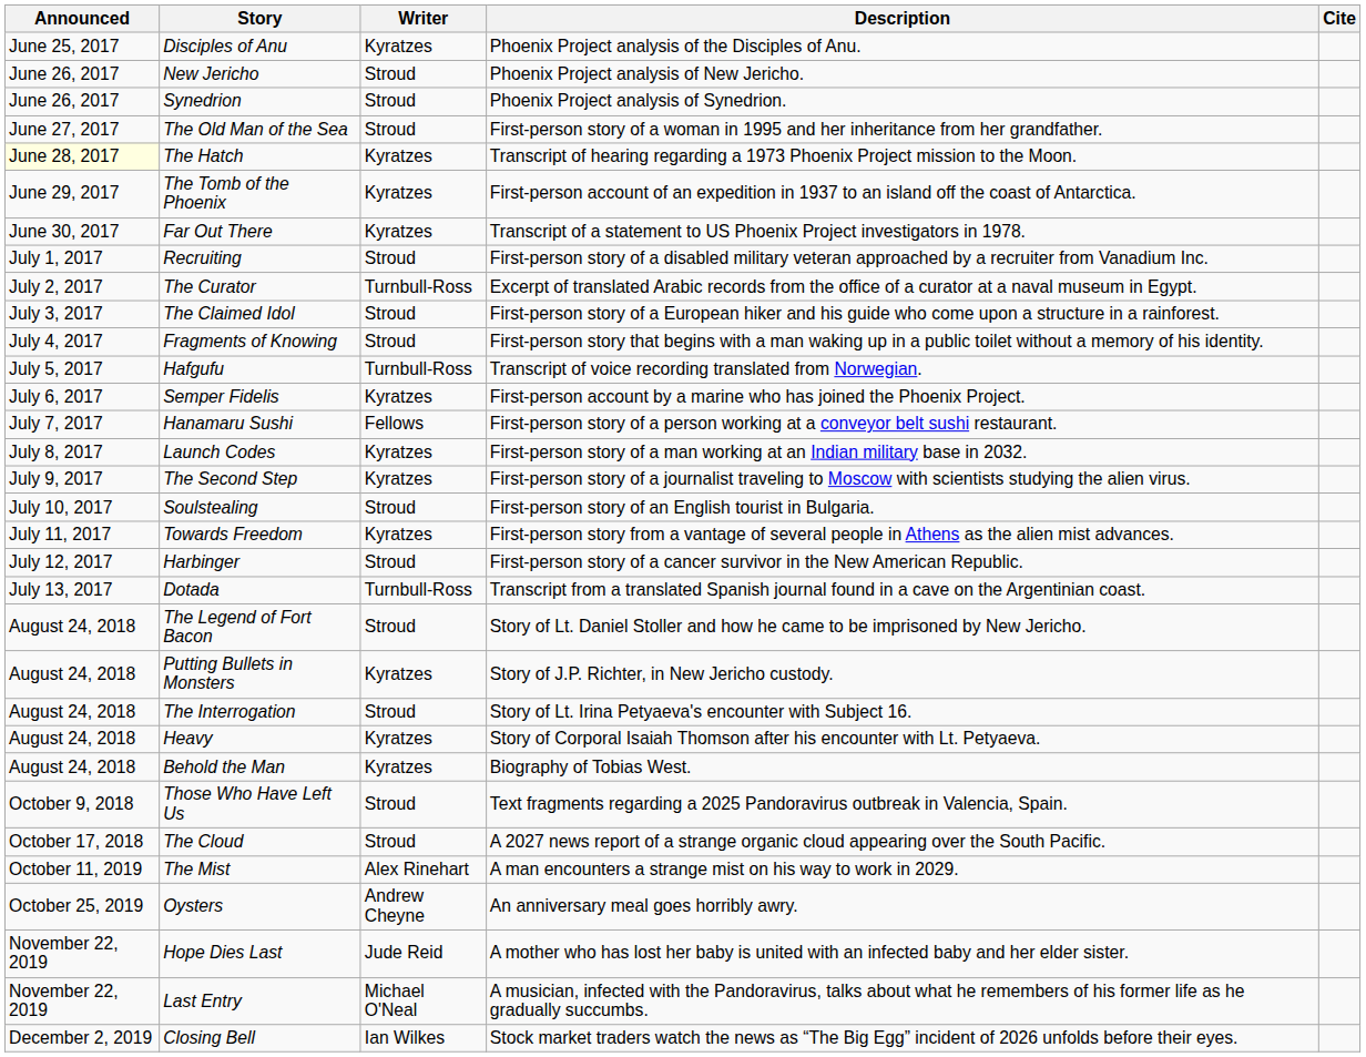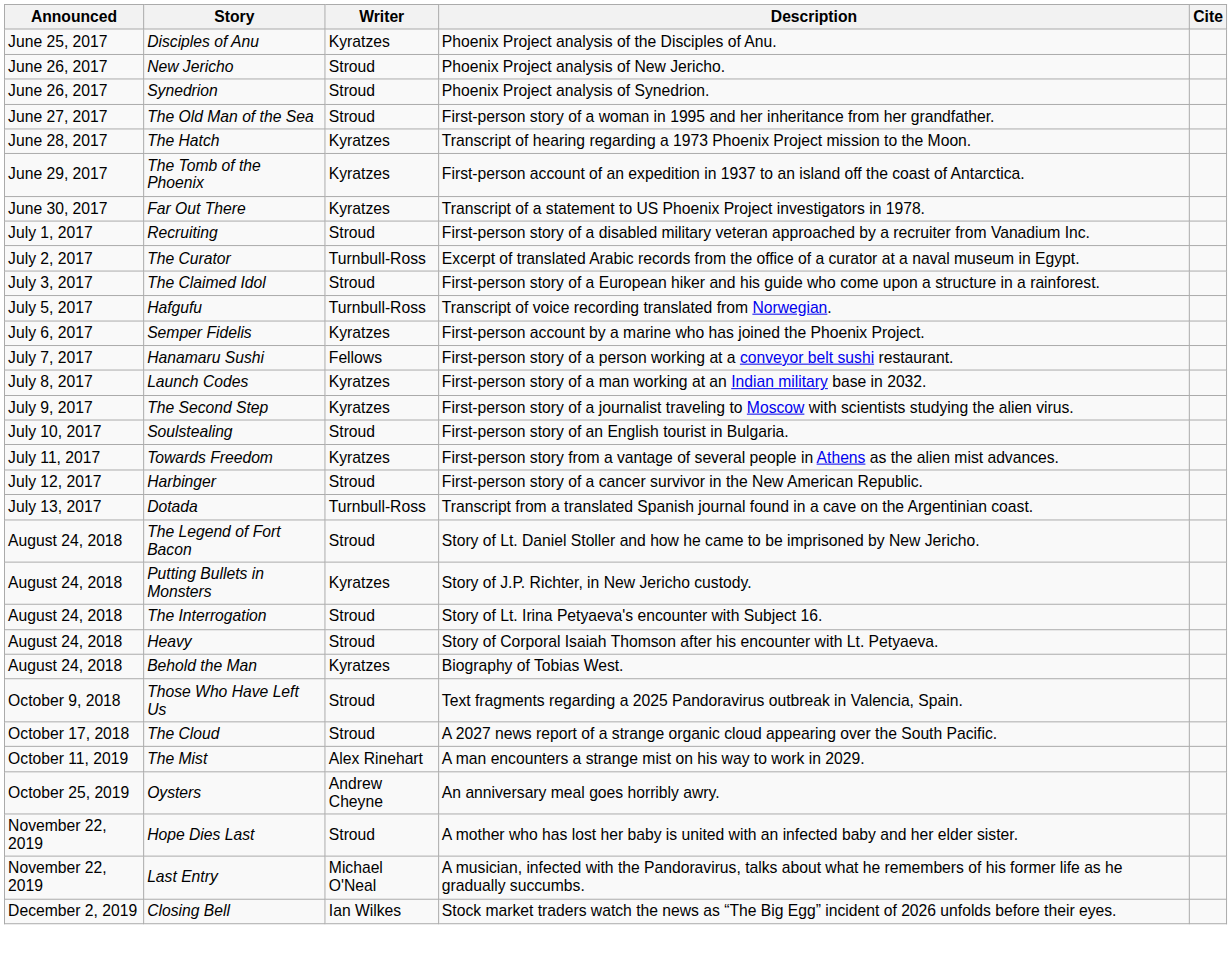The Hatch | Announced: lightyellow background -> no background
- row: July 4, 2017 | Fragments of Knowing | Stroud | First-person story that begins with a man waking up in a public toilet without a memory of his identity.
Heavy | Writer: Kyratzes -> Stroud
Hope Dies Last | Writer: Jude Reid -> Stroud
